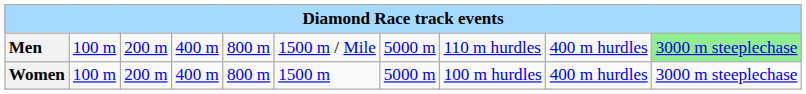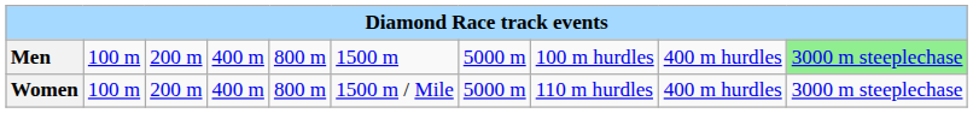Men | column 6: 1500 m / Mile -> 1500 m
Men | column 8: 110 m hurdles -> 100 m hurdles
Women | column 6: 1500 m -> 1500 m / Mile
Women | column 8: 100 m hurdles -> 110 m hurdles
